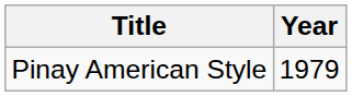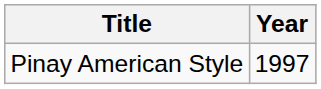Pinay American Style | Year: 1979 -> 1997
